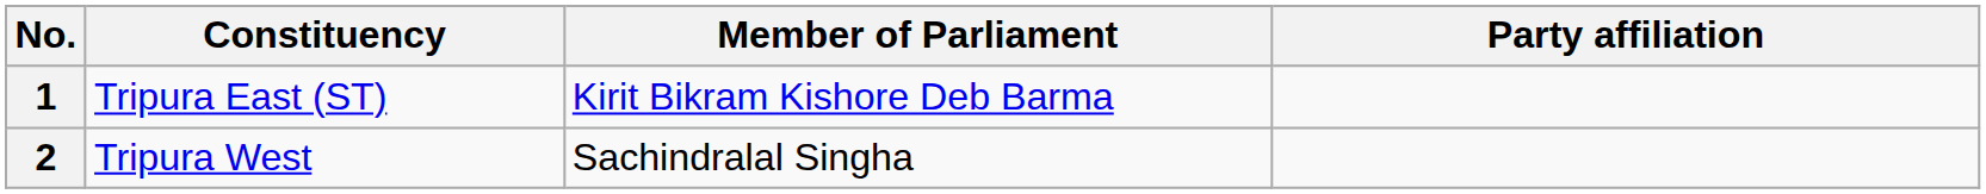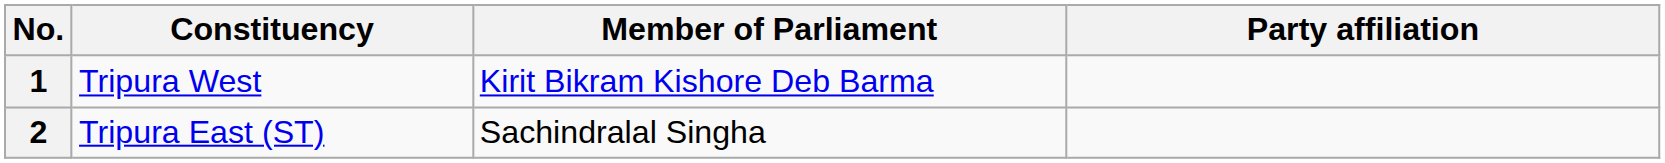1 | Constituency: Tripura East (ST) -> Tripura West
2 | Constituency: Tripura West -> Tripura East (ST)
